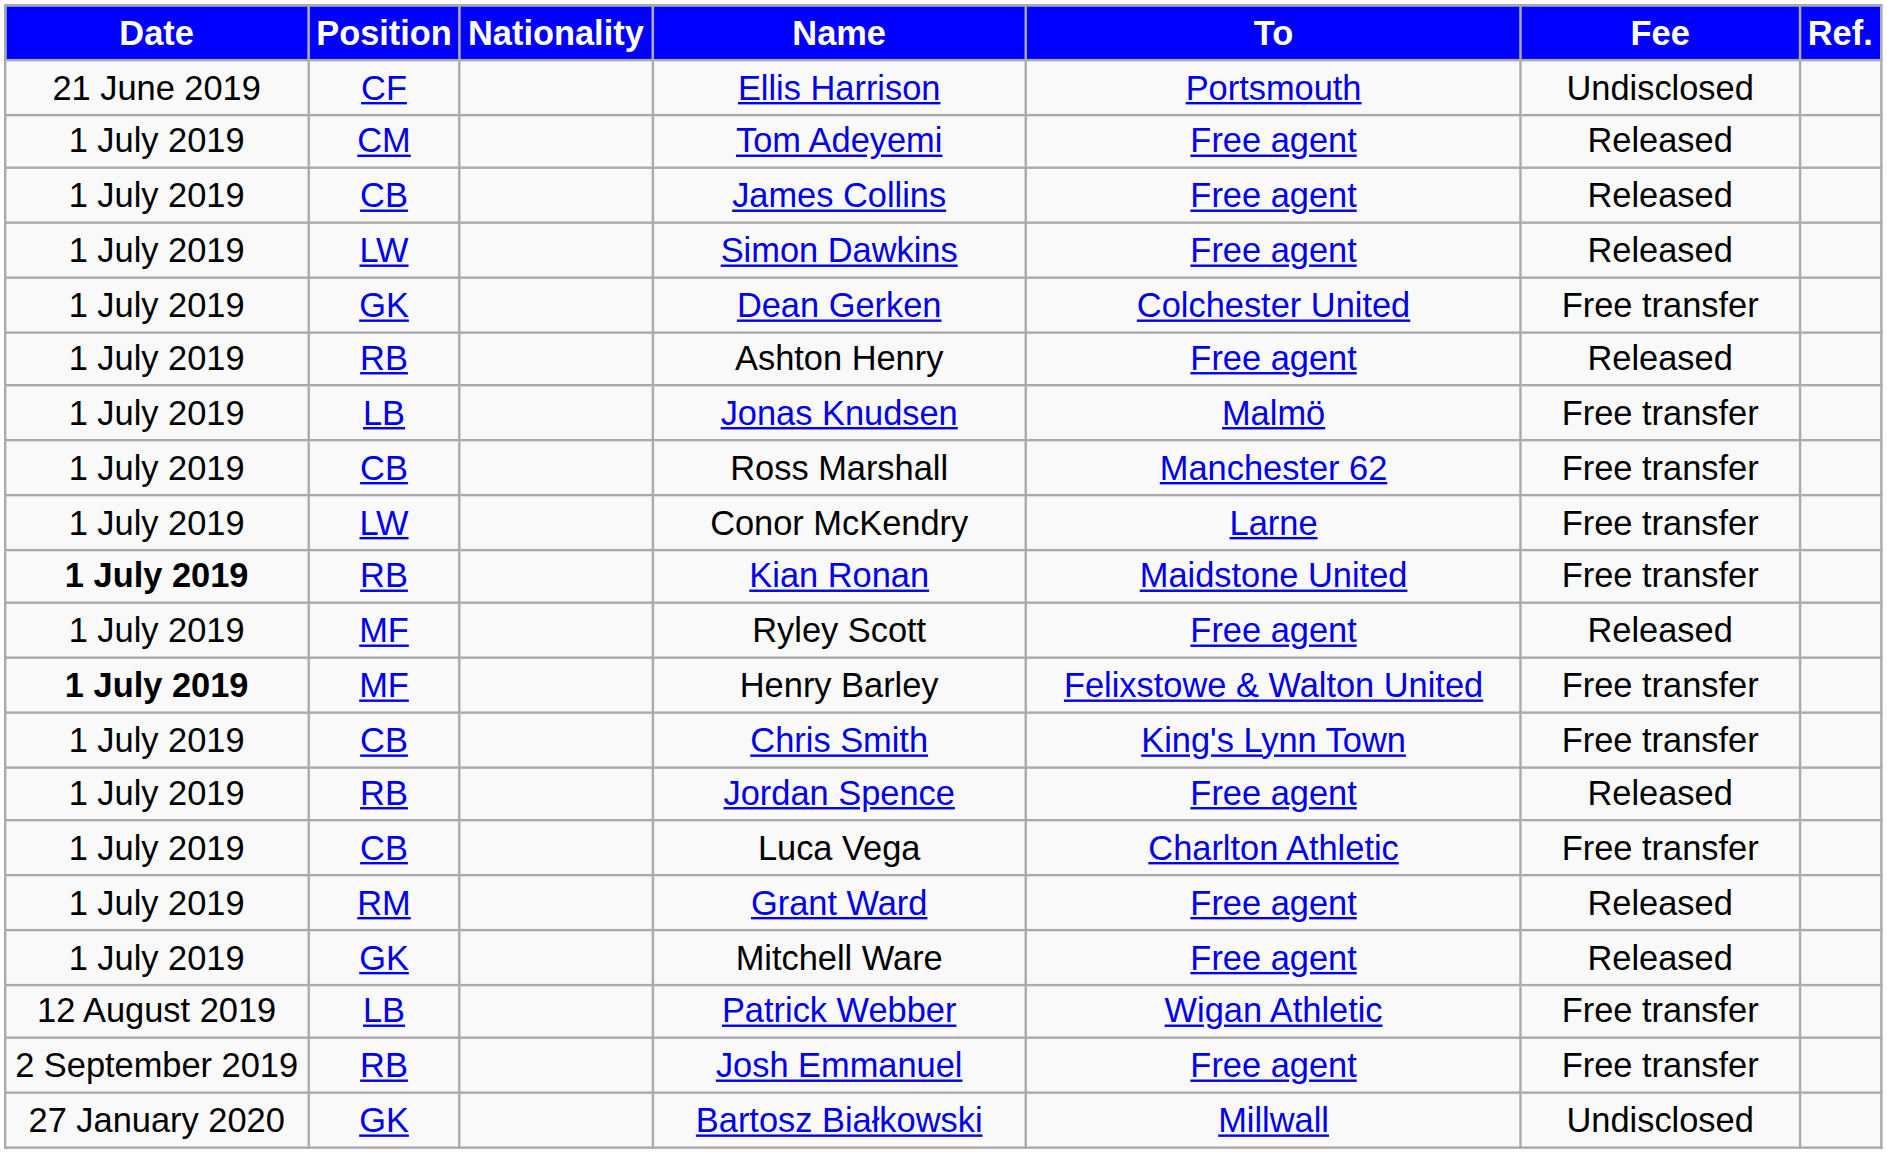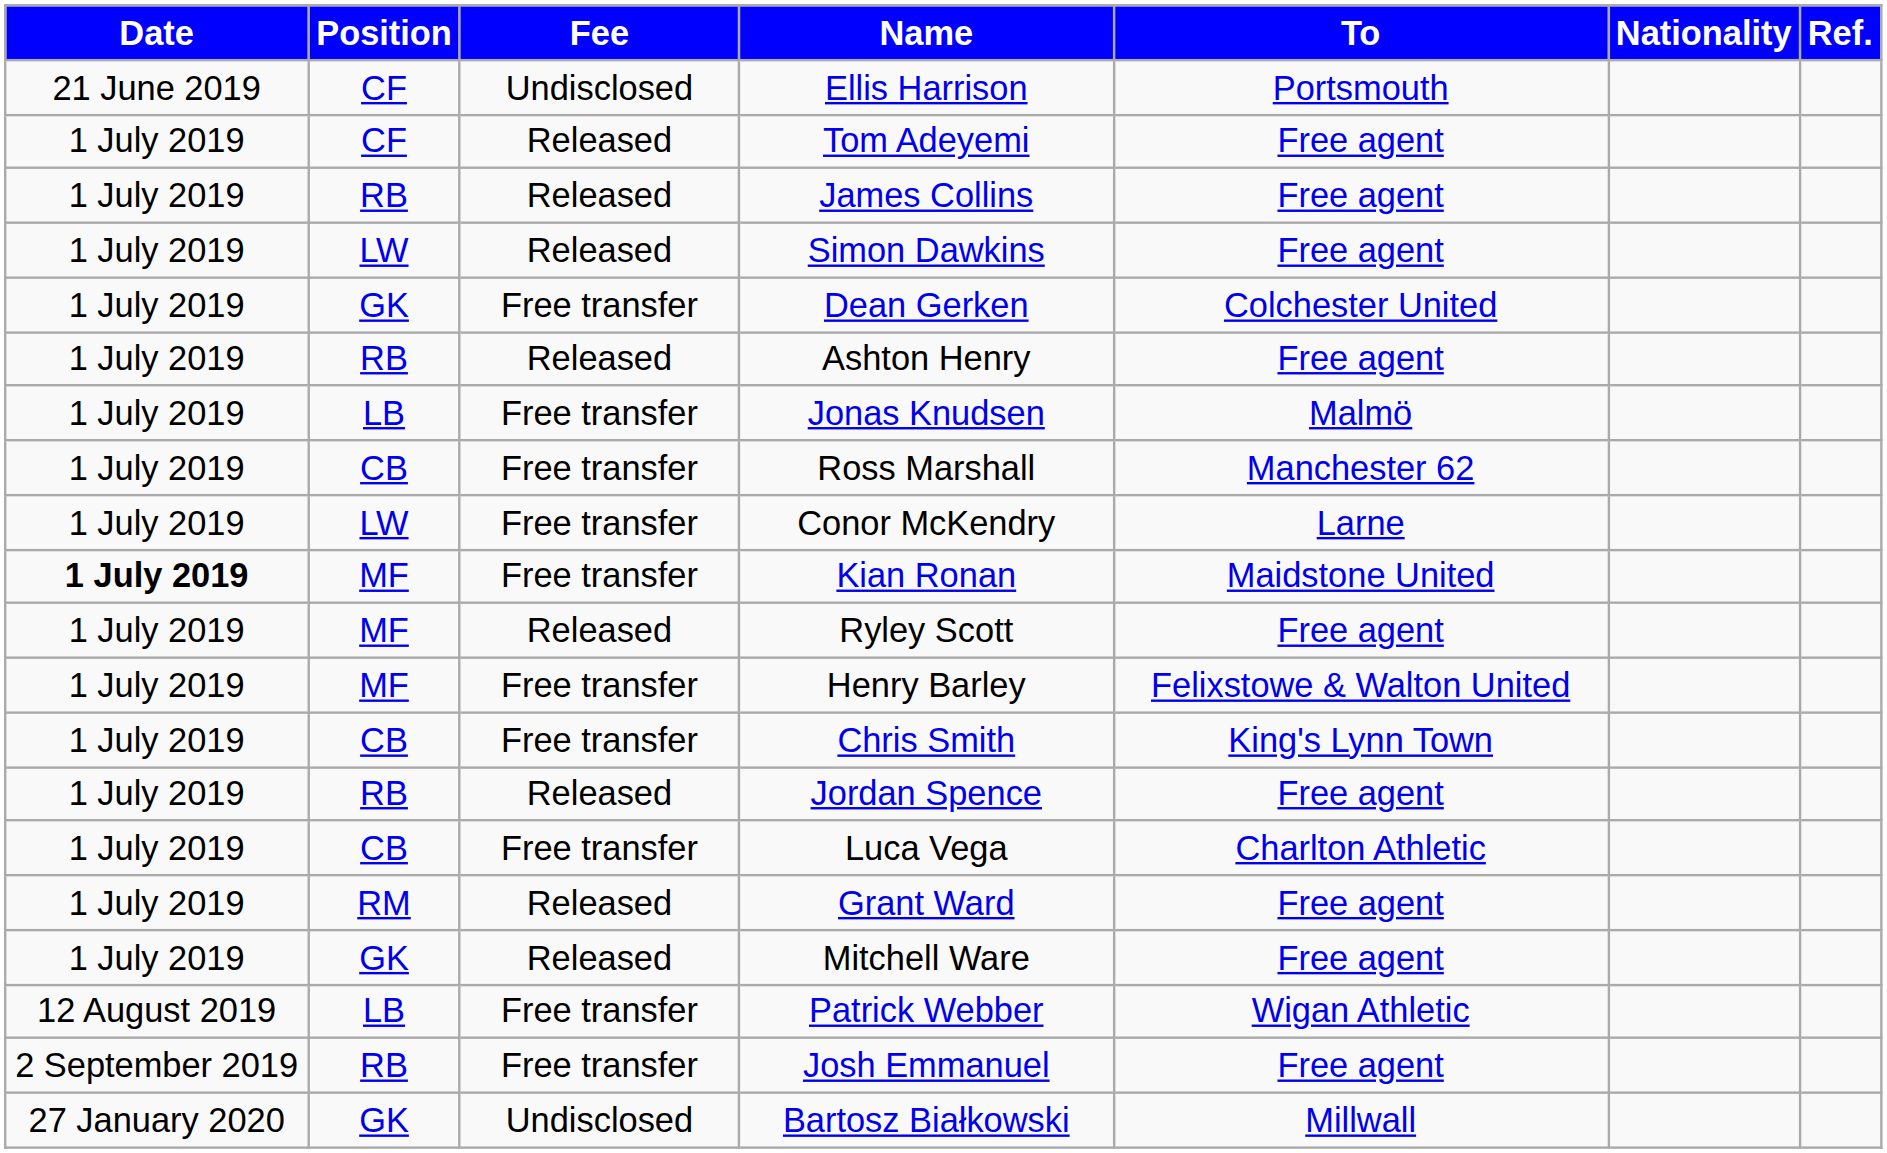columns swapped: Nationality <-> Fee
Tom Adeyemi | Position: CM -> CF
James Collins | Position: CB -> RB
Kian Ronan | Position: RB -> MF
Henry Barley | Date: bold -> normal
